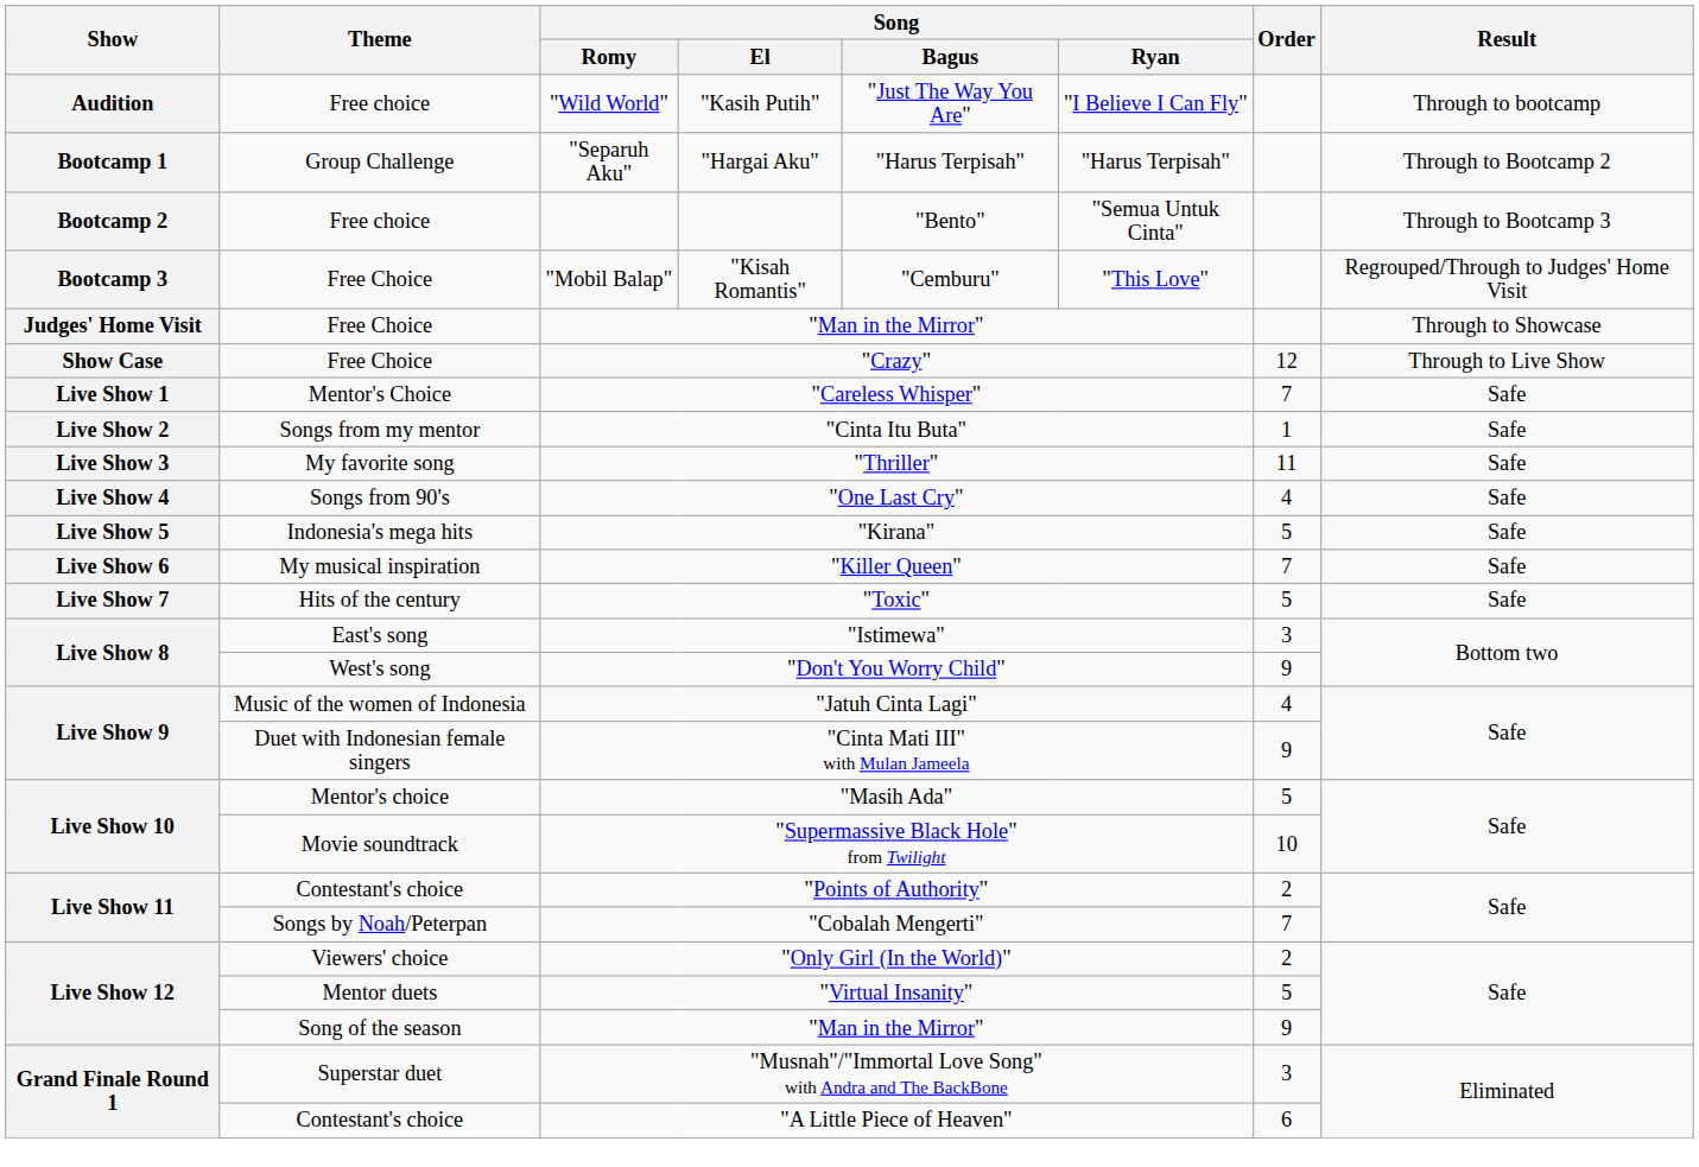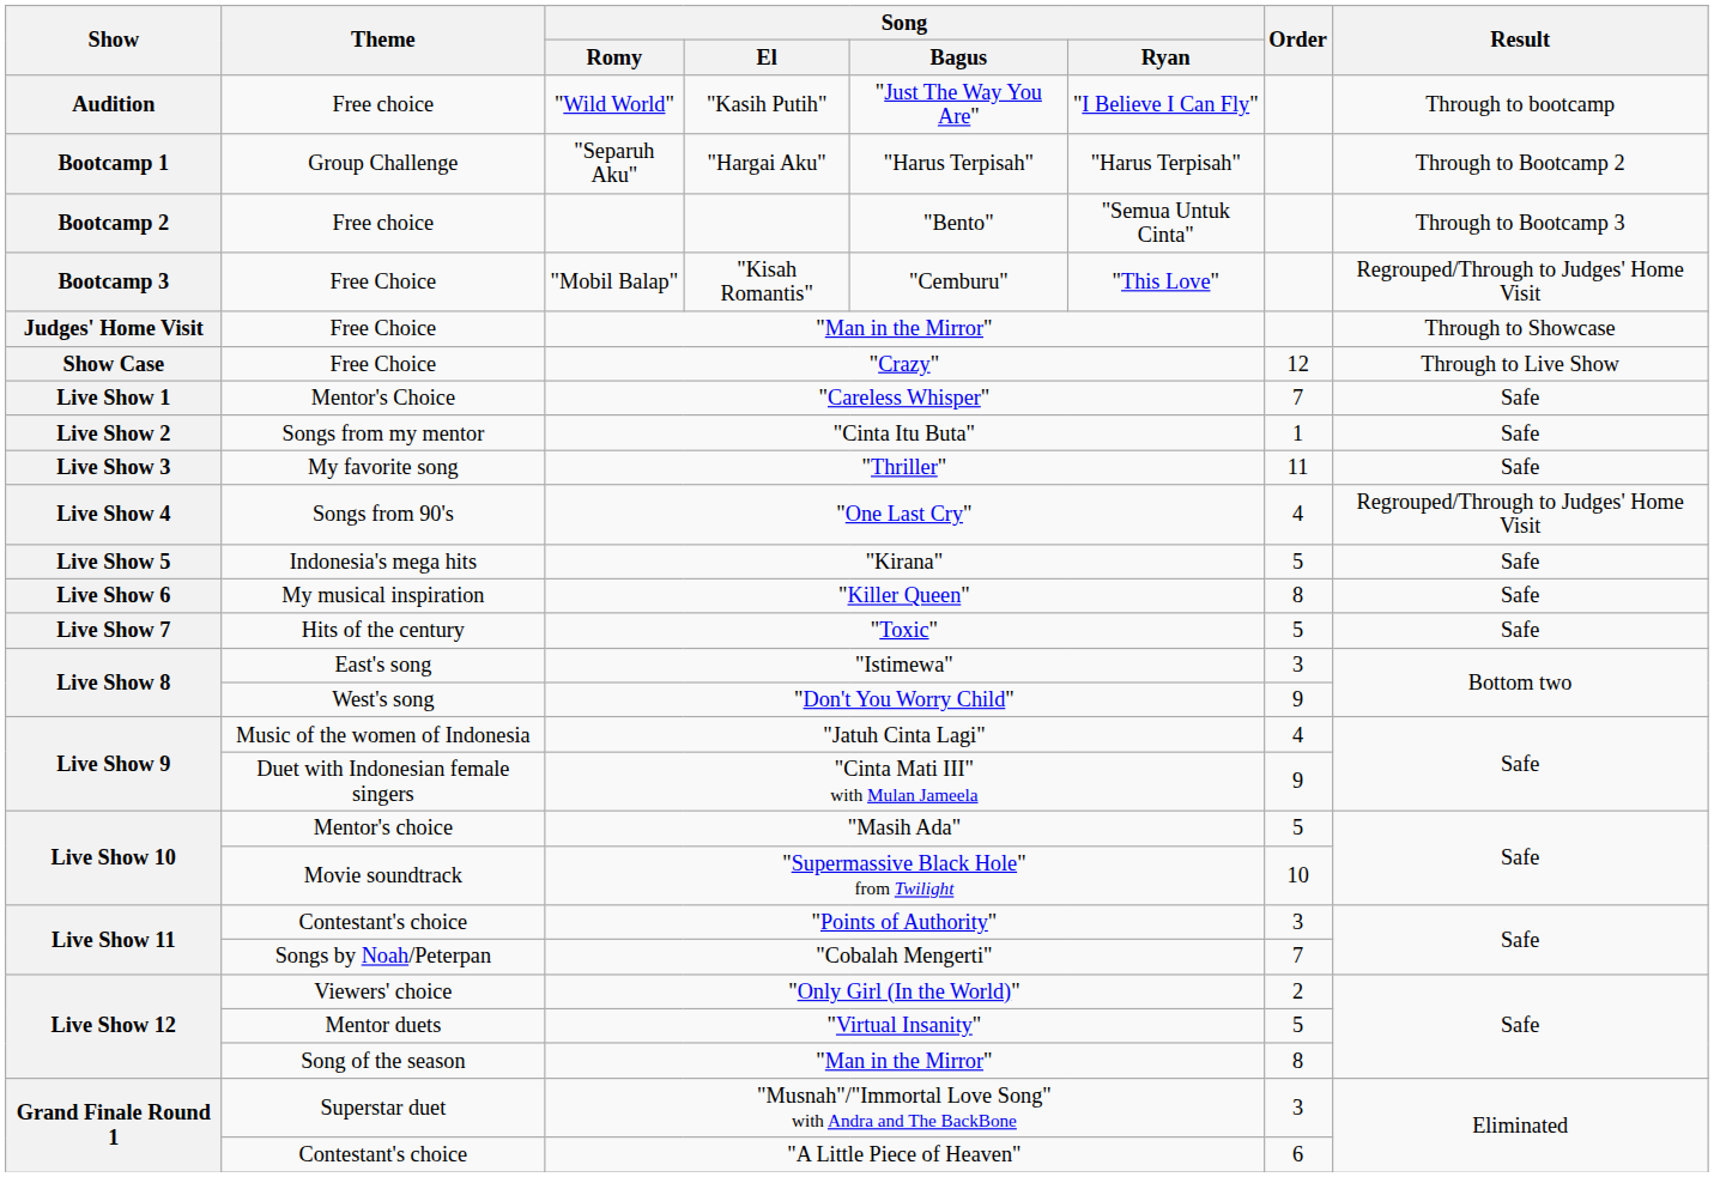"One Last Cry" | Result: Safe -> Regrouped/Through to Judges' Home Visit
"Killer Queen" | Order: 7 -> 8
"Points of Authority" | Order: 2 -> 3
Song of the season / "Man in the Mirror" | Order: 9 -> 8
